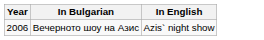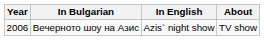+ column: About | TV show
